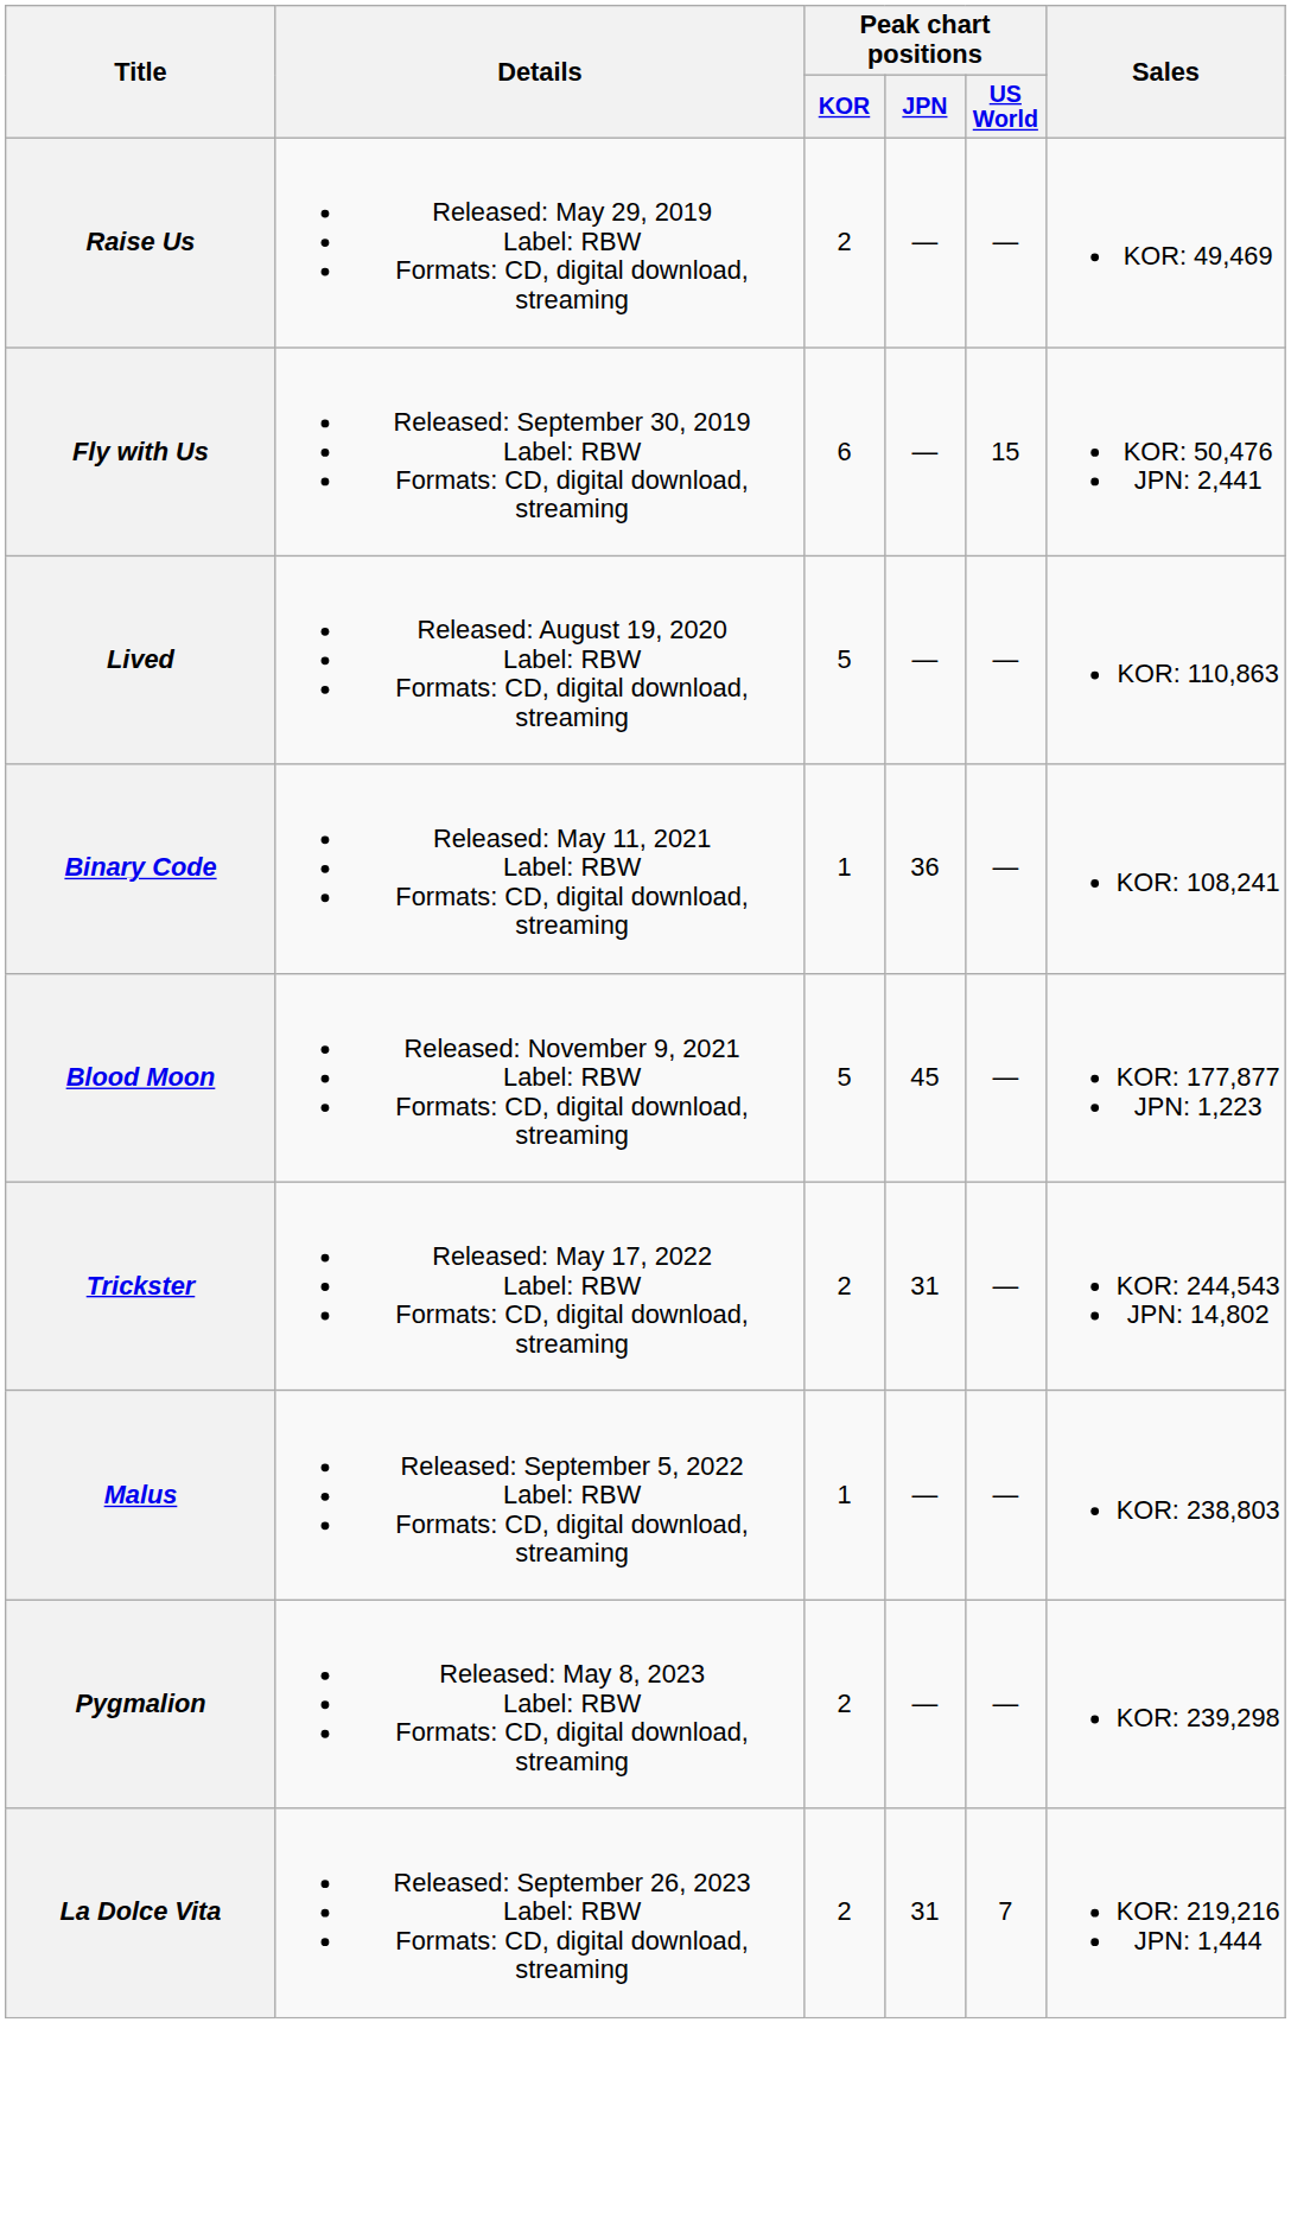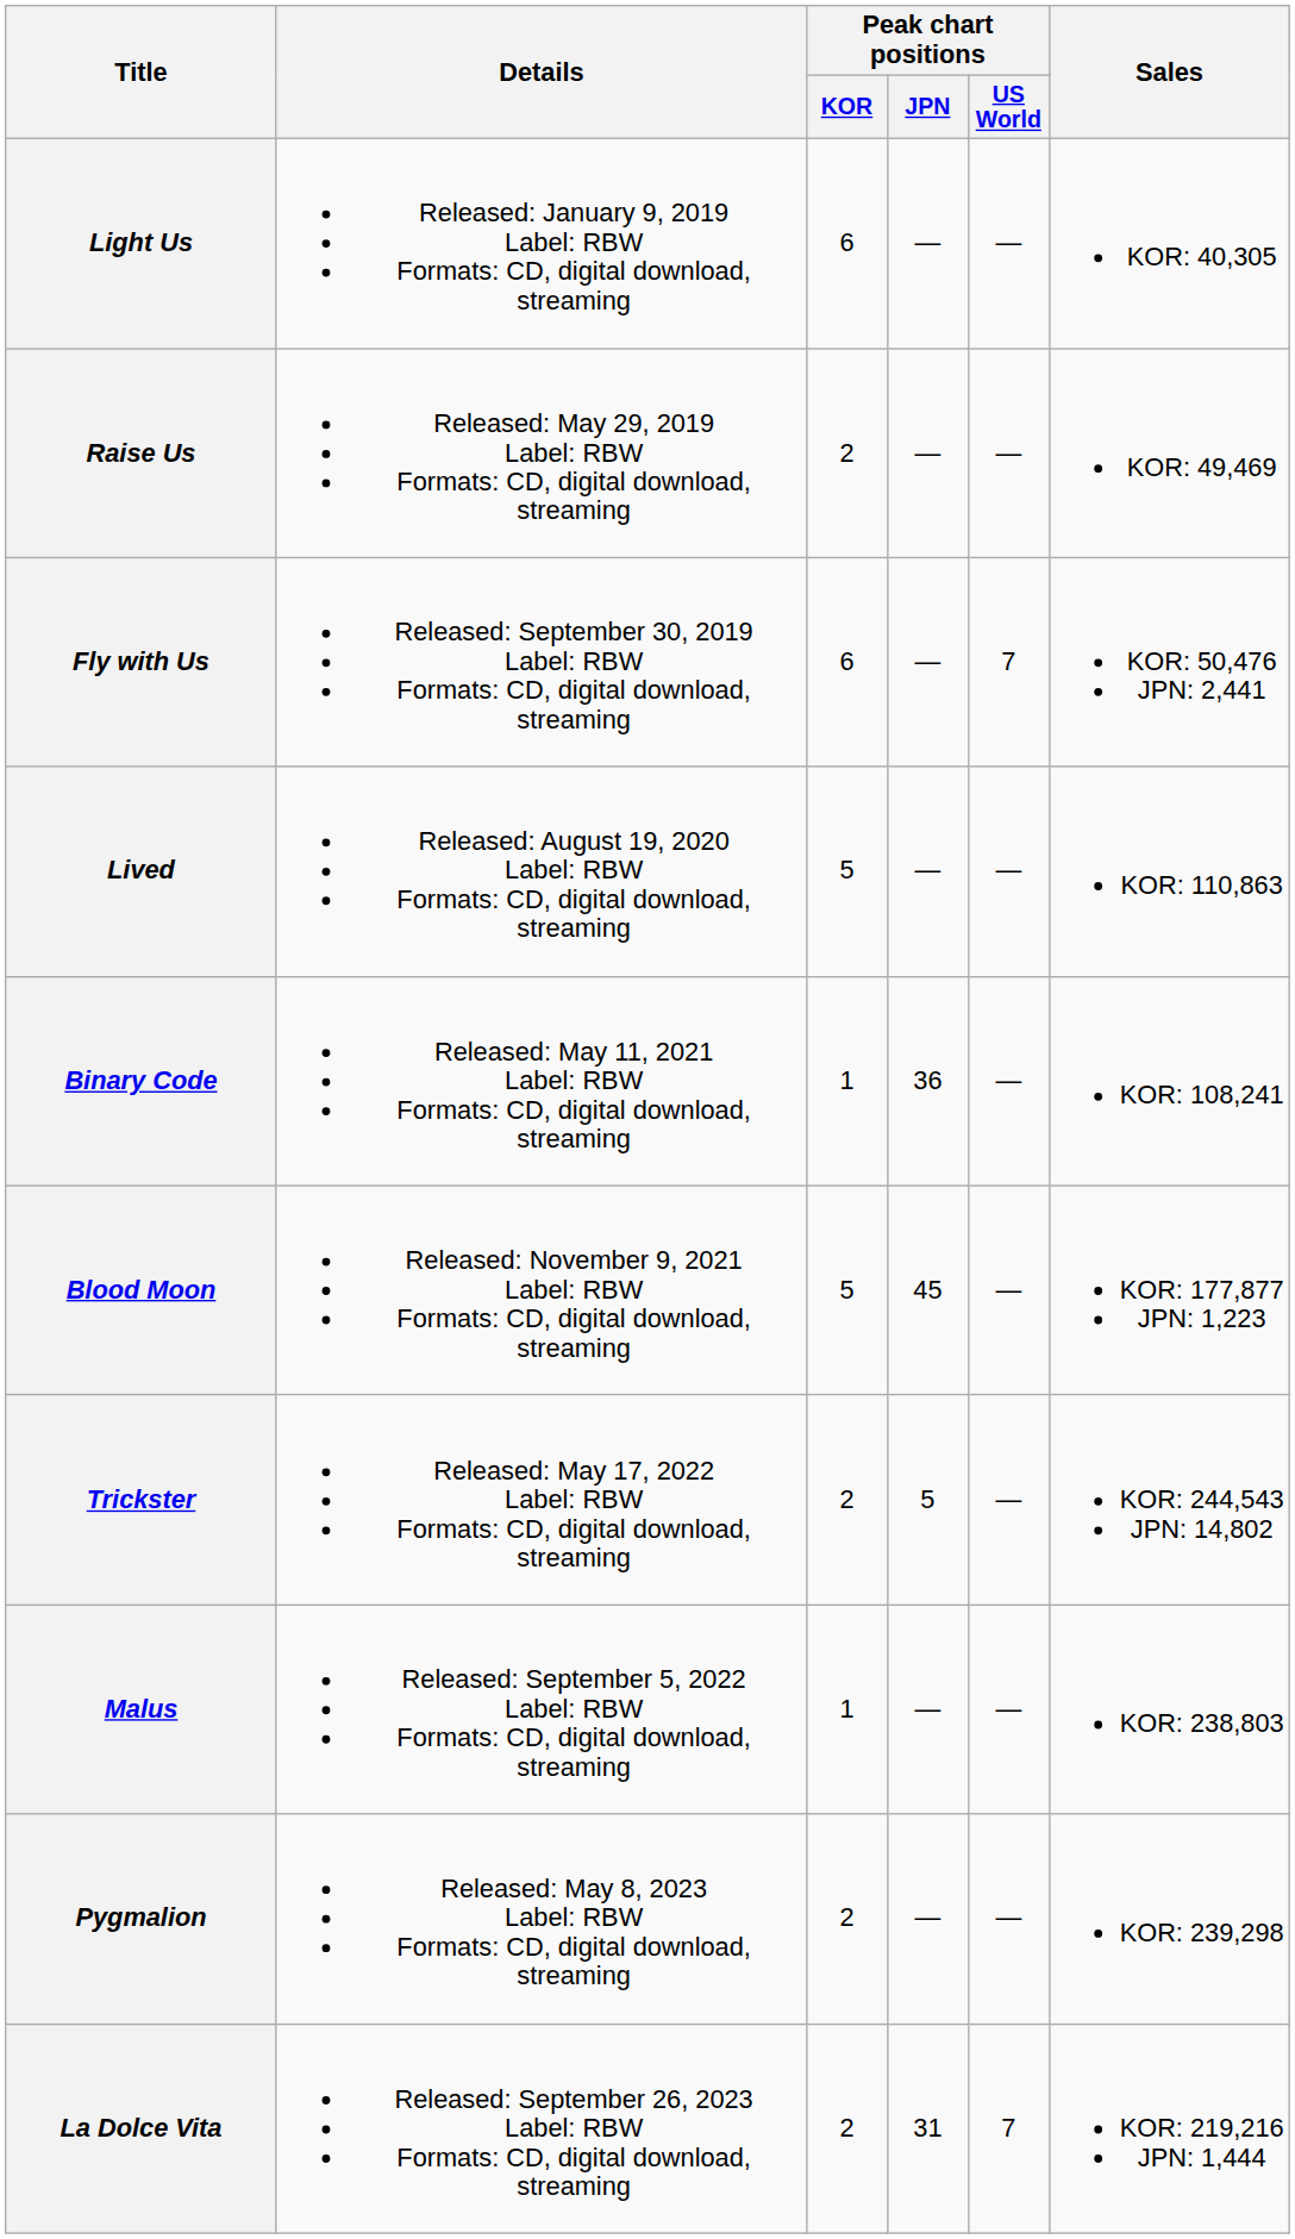+ row: Light Us | Released: January 9, 2019 Label: RBW Formats: CD, digital download, streaming | 6 | — | — | KOR: 40,305
Fly with Us | Peak chart positions / US World: 15 -> 7
Trickster | Peak chart positions / JPN: 31 -> 5
